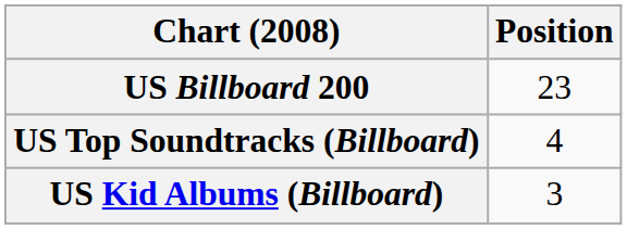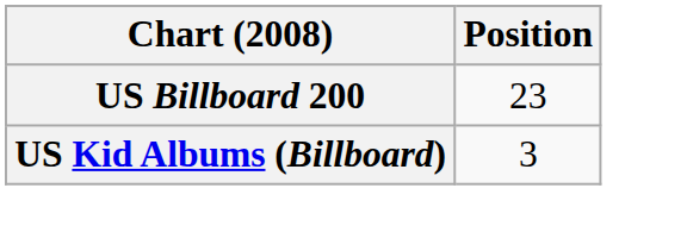- row: US Top Soundtracks (Billboard) | 4
